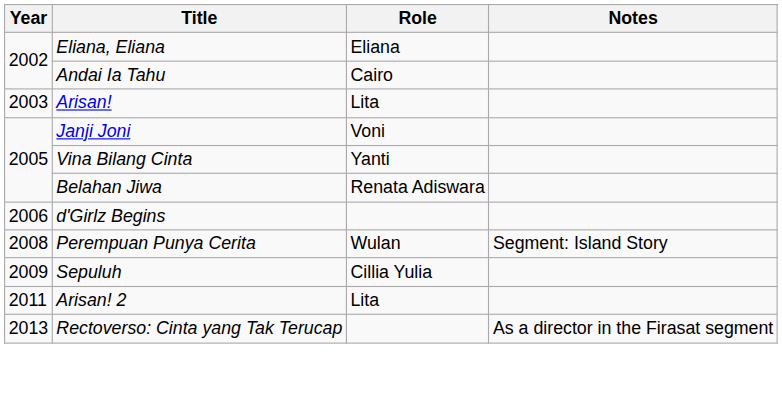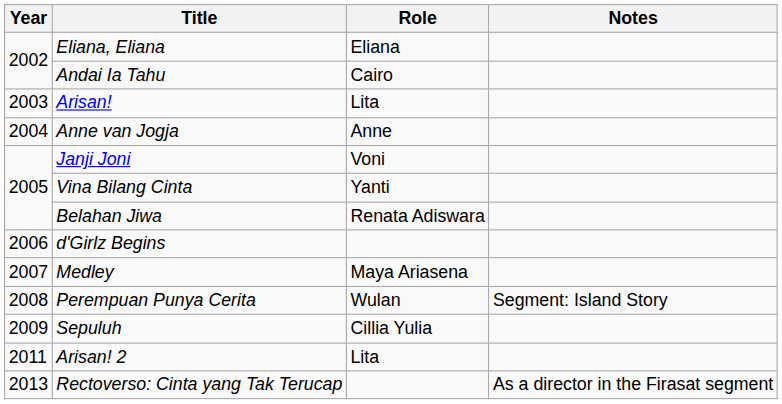+ row: 2004 | Anne van Jogja | Anne
+ row: 2007 | Medley | Maya Ariasena
